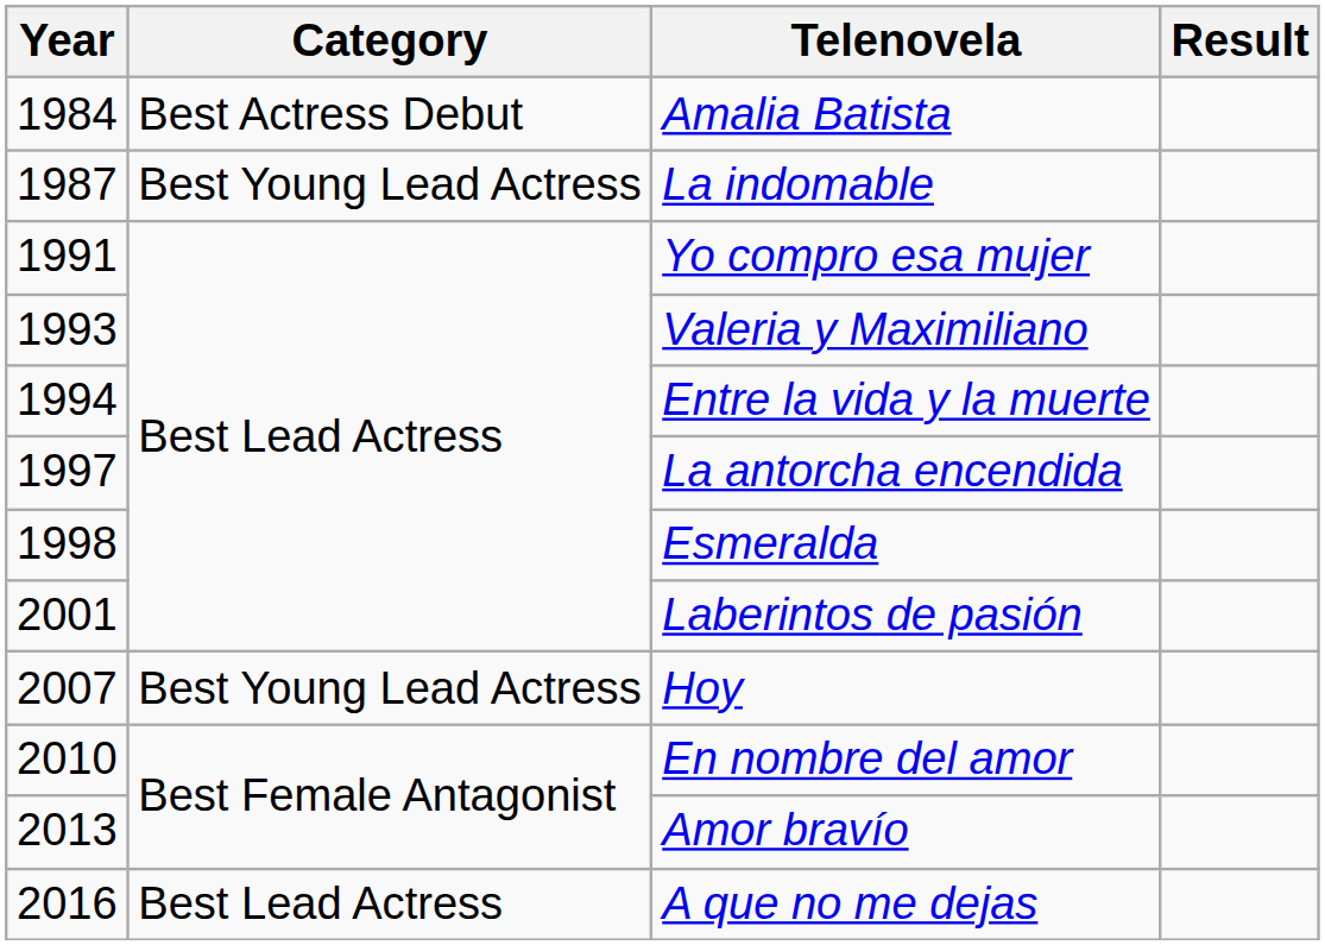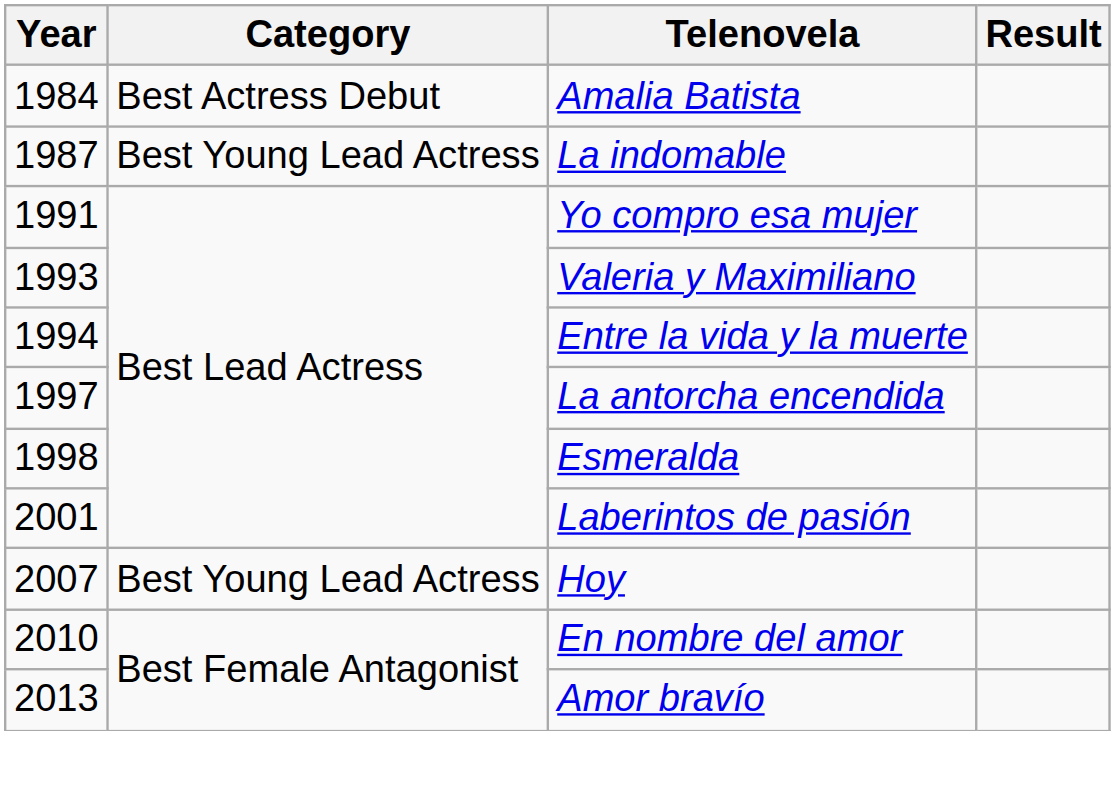- row: 2016 | Best Lead Actress | A que no me dejas
